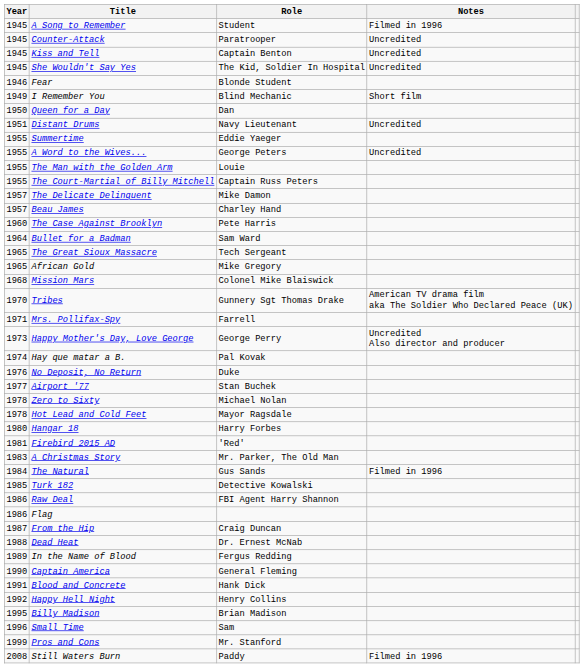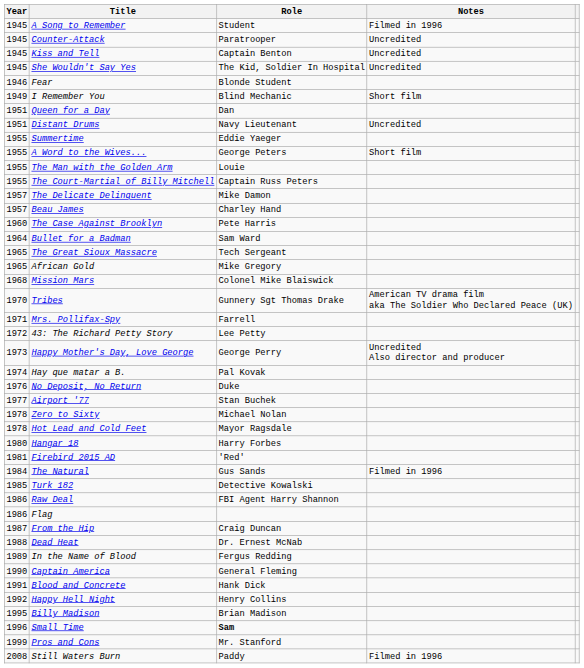Queen for a Day | Year: 1950 -> 1951
A Word to the Wives... | Notes: Uncredited -> Short film
+ row: 1972 | 43: The Richard Petty Story | Lee Petty
- row: 1983 | A Christmas Story | Mr. Parker, The Old Man
Small Time | Role: normal -> bold
